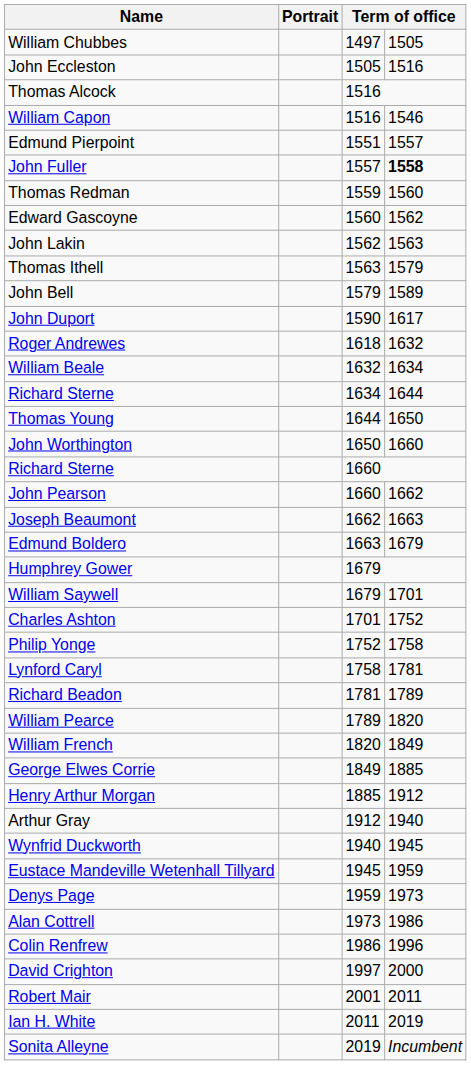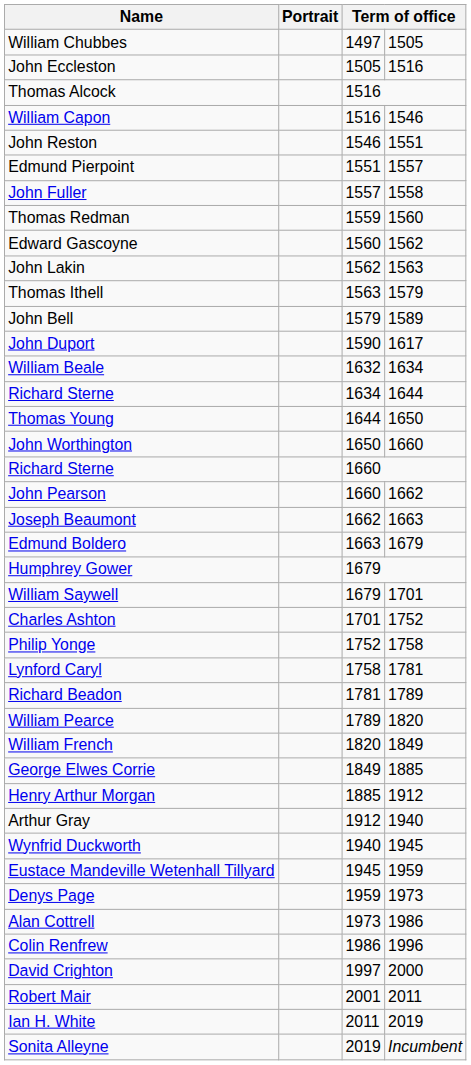+ row: John Reston | 1546 | 1551
John Fuller | column 4: bold -> normal
- row: Roger Andrewes | 1618 | 1632
